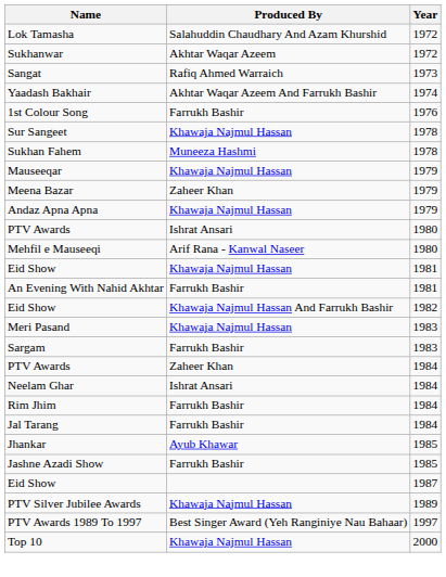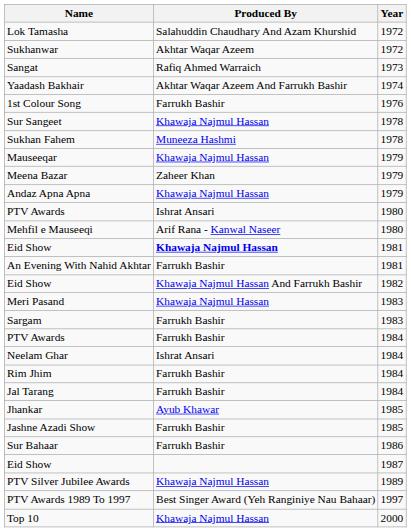Eid Show / 1981 | Produced By: normal -> bold
PTV Awards / 1984 | Produced By: Zaheer Khan -> Farrukh Bashir
+ row: Sur Bahaar | Farrukh Bashir | 1986
